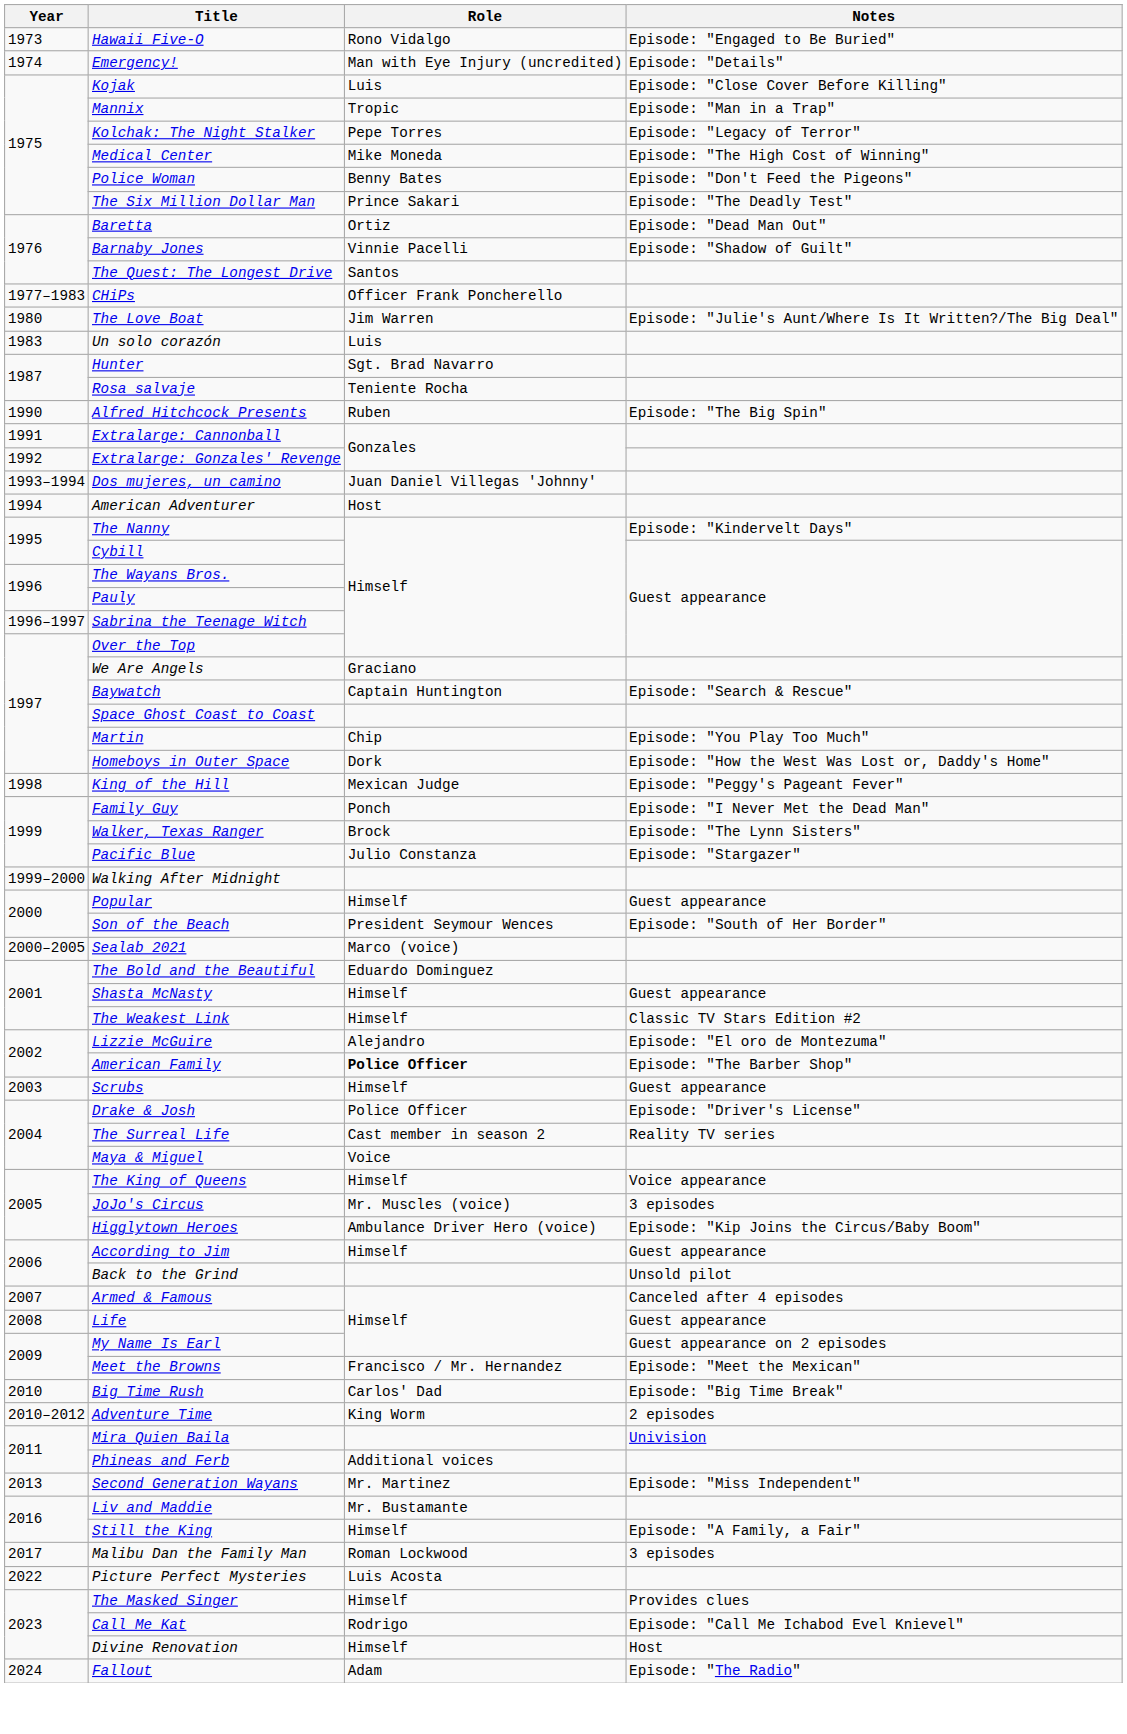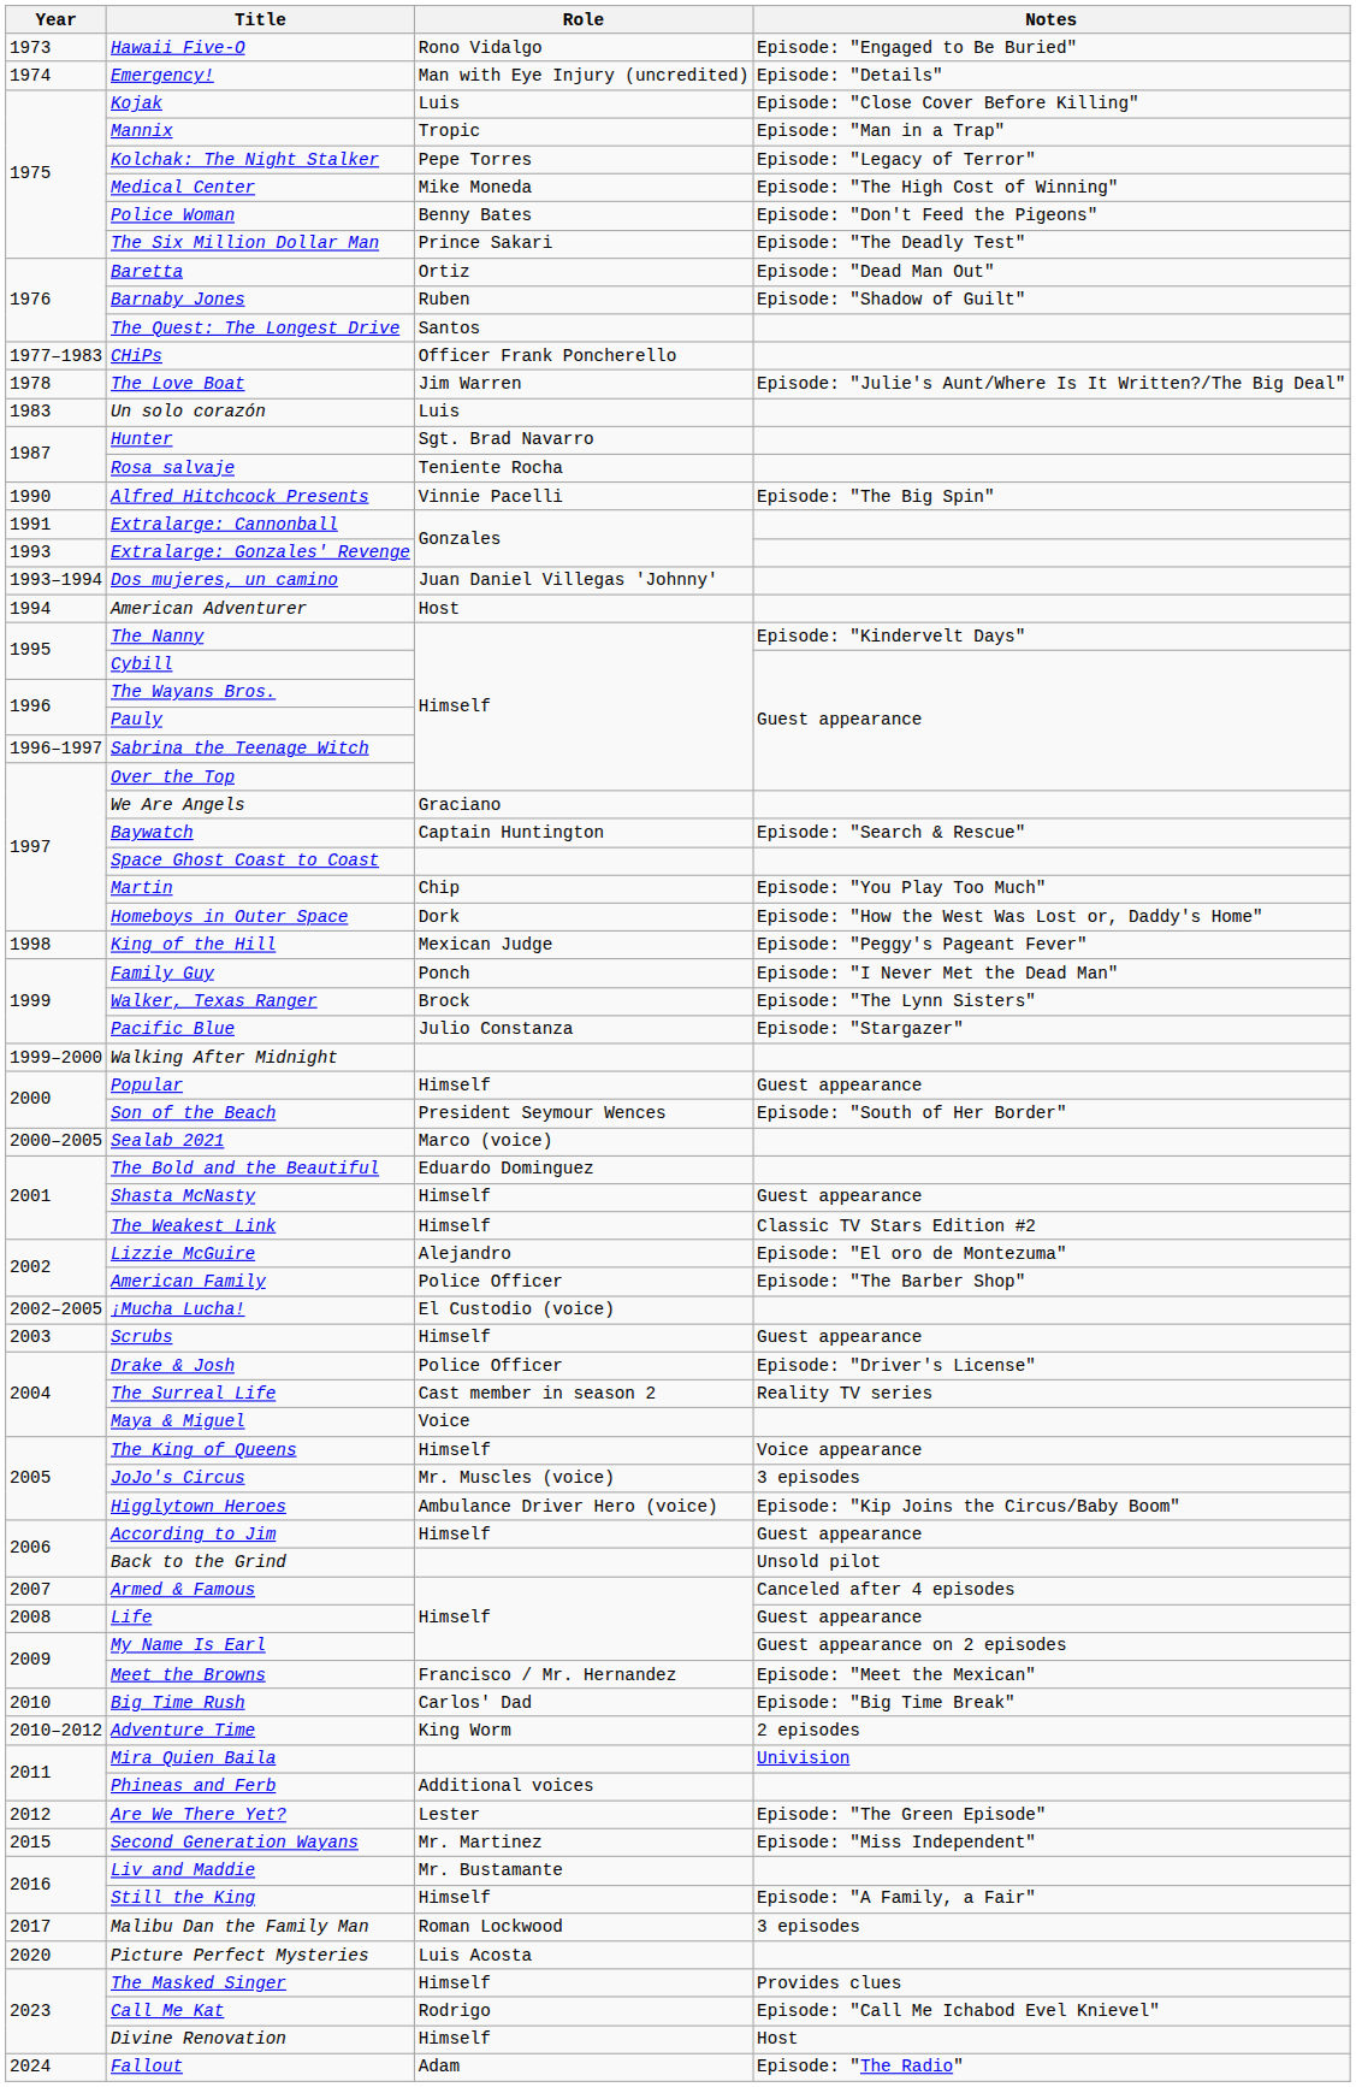Barnaby Jones | Role: Vinnie Pacelli -> Ruben
The Love Boat | Year: 1980 -> 1978
Alfred Hitchcock Presents | Role: Ruben -> Vinnie Pacelli
Extralarge: Gonzales' Revenge | Year: 1992 -> 1993
American Family | Role: bold -> normal
+ row: 2002–2005 | ¡Mucha Lucha! | El Custodio (voice)
+ row: 2012 | Are We There Yet? | Lester | Episode: "The Green Episode"
Second Generation Wayans | Year: 2013 -> 2015
Picture Perfect Mysteries | Year: 2022 -> 2020
